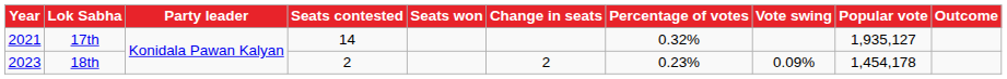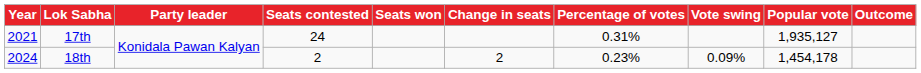17th | Seats contested: 14 -> 24
17th | Percentage of votes: 0.32% -> 0.31%
18th | Year: 2023 -> 2024
